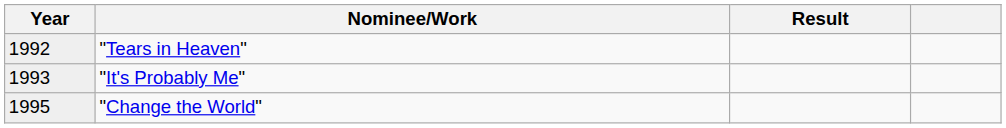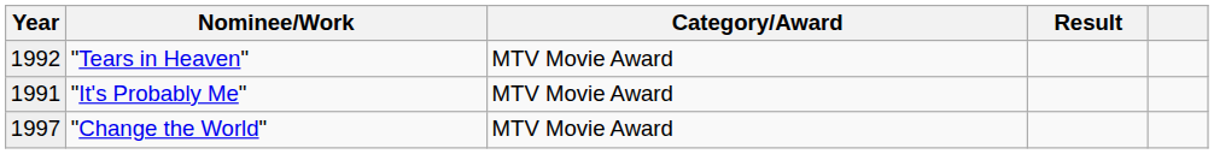+ column: Category/Award | MTV Movie Award | MTV Movie Award | MTV Movie Award
"It's Probably Me" | Year: 1993 -> 1991
"Change the World" | Year: 1995 -> 1997
